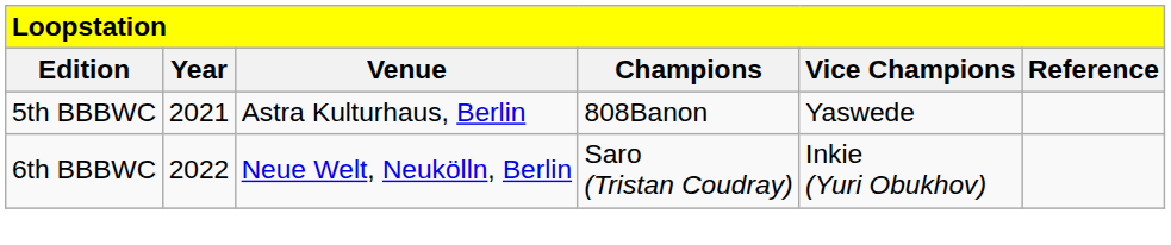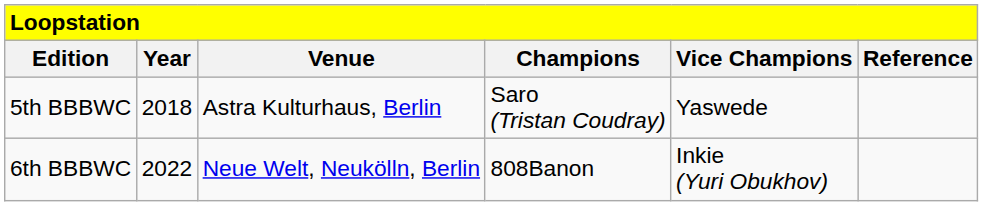5th BBBWC | column 2: 2021 -> 2018
5th BBBWC | column 4: 808Banon -> Saro (Tristan Coudray)
6th BBBWC | column 4: Saro (Tristan Coudray) -> 808Banon
